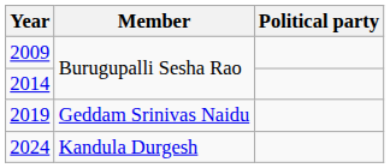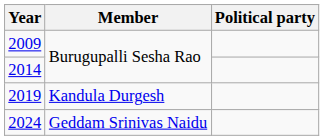2019 | Member: Geddam Srinivas Naidu -> Kandula Durgesh
2024 | Member: Kandula Durgesh -> Geddam Srinivas Naidu
